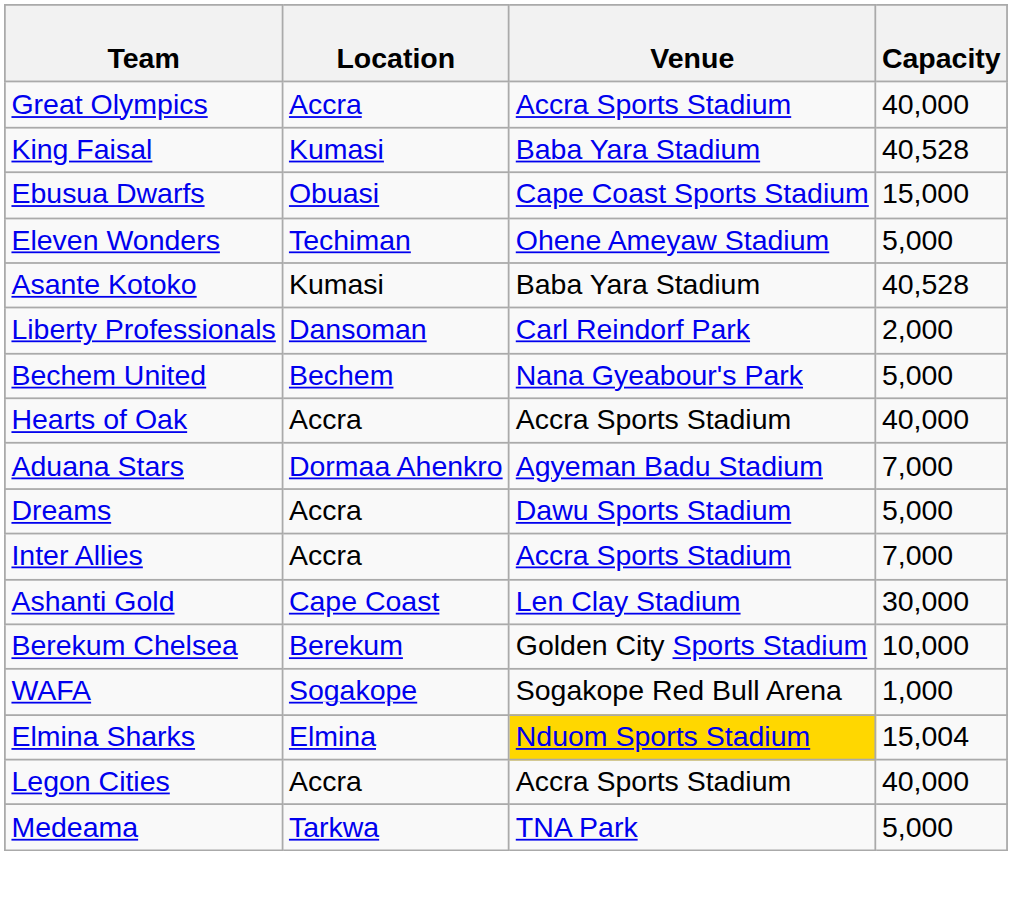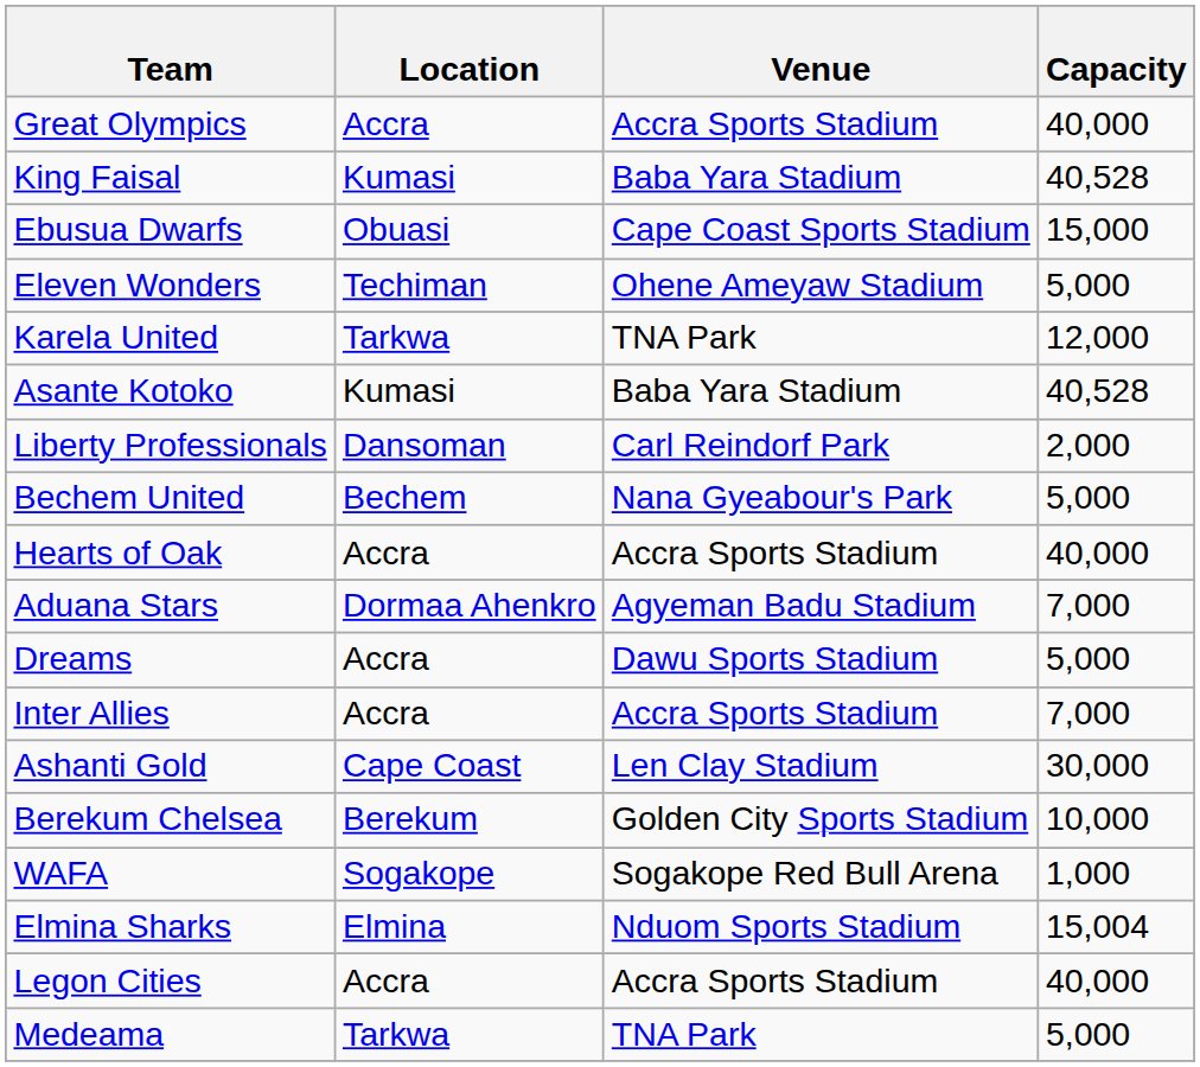+ row: Karela United | Tarkwa | TNA Park | 12,000
Elmina Sharks | Venue: gold background -> no background
